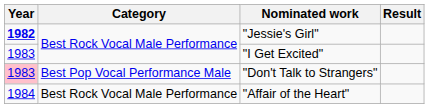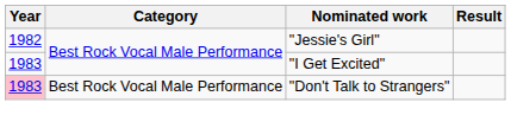"Jessie's Girl" | Year: bold -> normal
"Don't Talk to Strangers" | Category: Best Pop Vocal Performance Male -> Best Rock Vocal Male Performance
- row: 1984 | Best Rock Vocal Male Performance | "Affair of the Heart"
